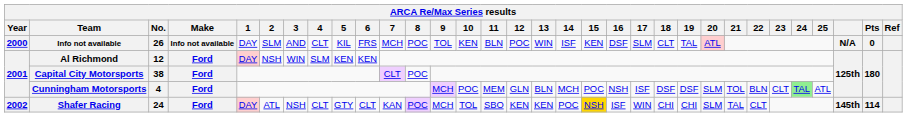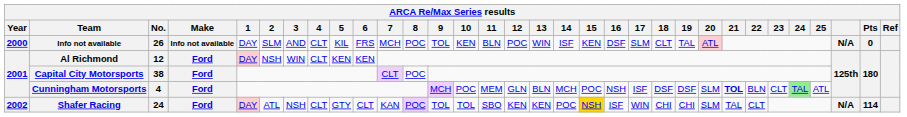Al Richmond | 4: SLM -> CLT
Cunningham Motorsports | 21: normal -> bold
Shafer Racing | 9: MCH -> TOL
Shafer Racing | column 30: 145th -> N/A
